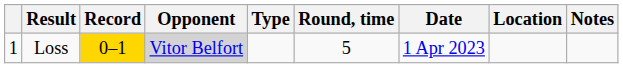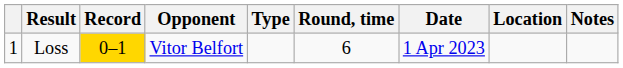Loss | Opponent: lightgrey background -> no background
Loss | Round, time: 5 -> 6
